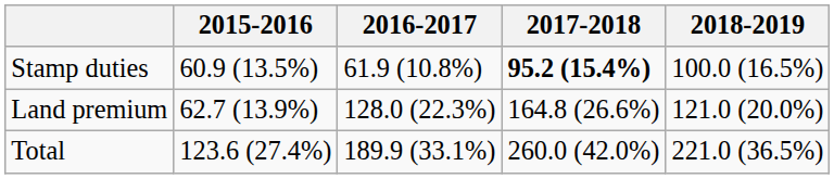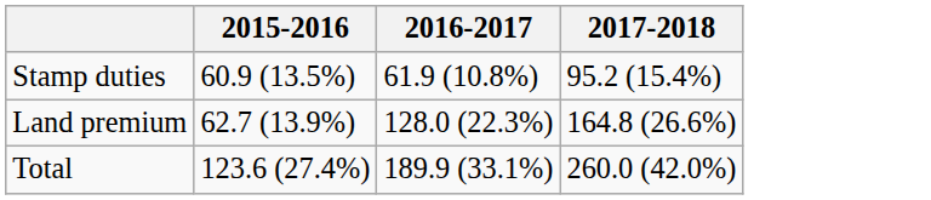- column: 2018-2019 | 100.0 (16.5%) | 121.0 (20.0%) | 221.0 (36.5%)
Stamp duties | 2017-2018: bold -> normal
